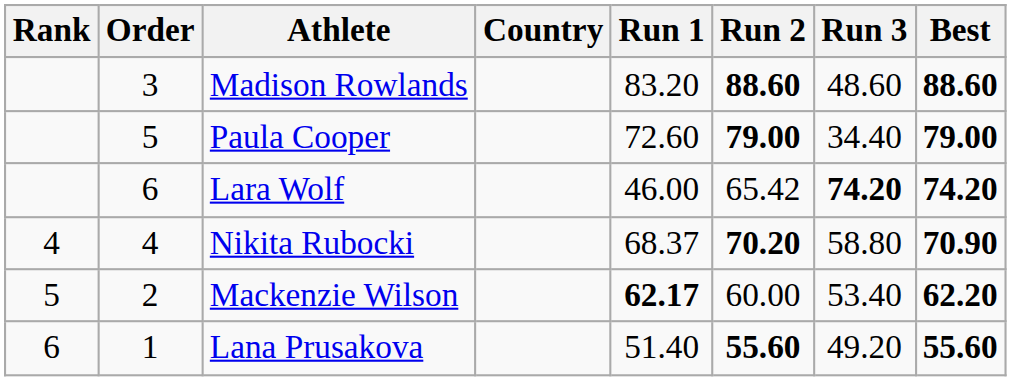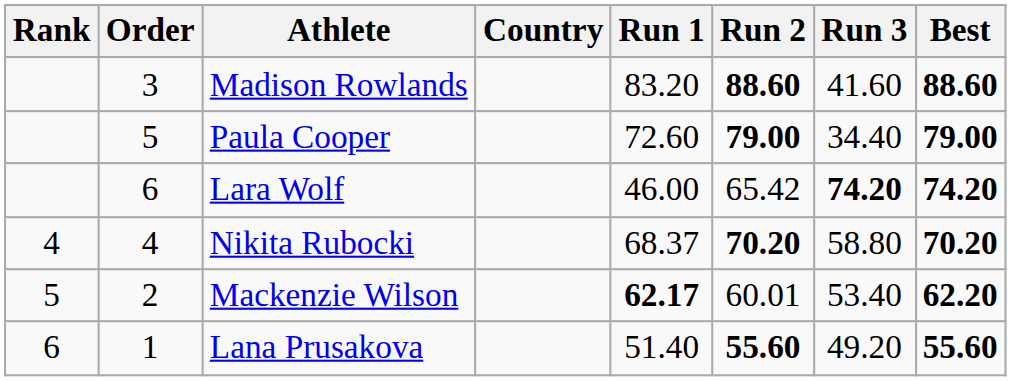Madison Rowlands | Run 3: 48.60 -> 41.60
Nikita Rubocki | Best: 70.90 -> 70.20
Mackenzie Wilson | Run 2: 60.00 -> 60.01
